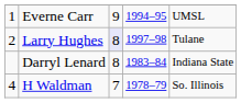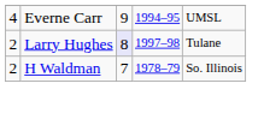Everne Carr | column 1: 1 -> 4
- row: Darryl Lenard | 8 | 1983–84 | Indiana State
H Waldman | column 1: 4 -> 2
